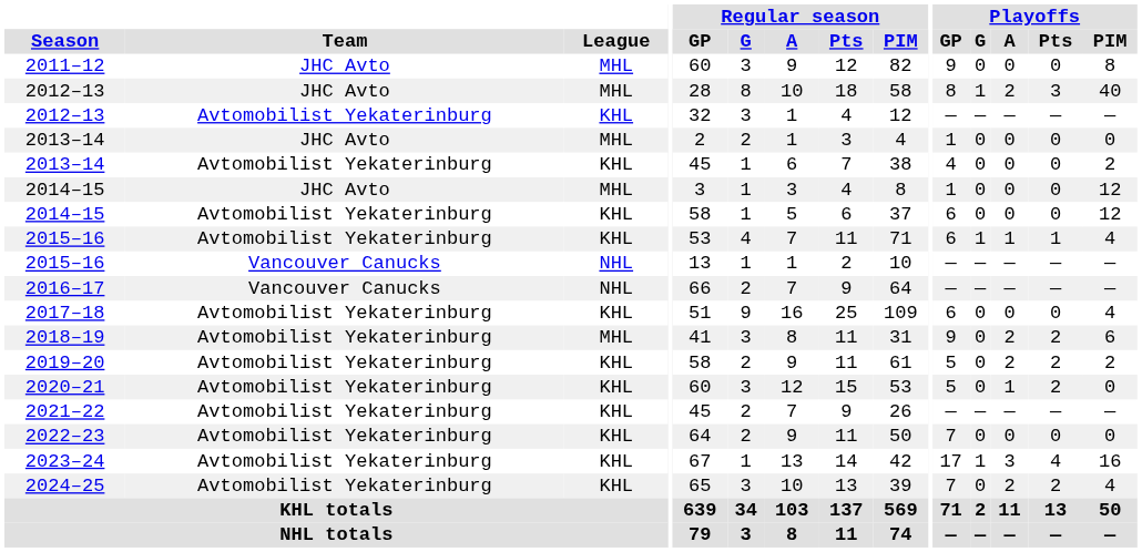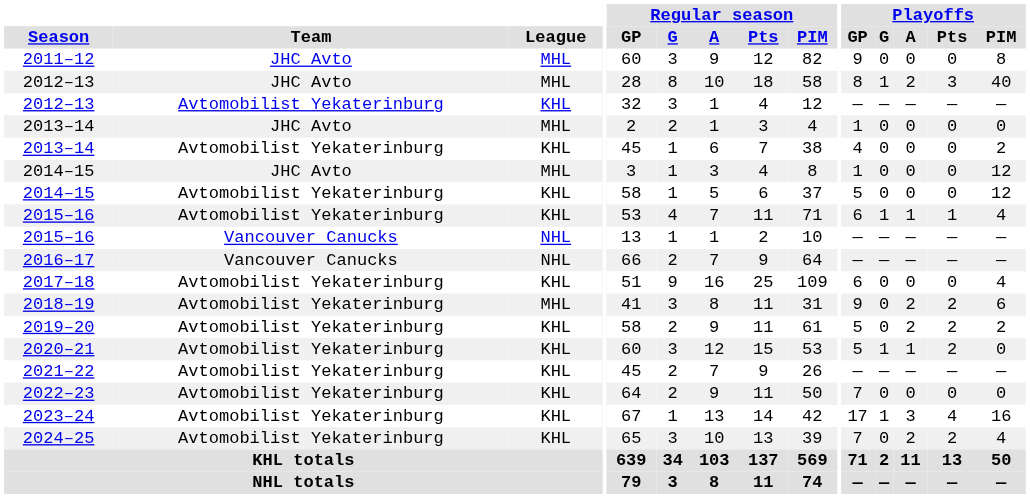2014–15 / Avtomobilist Yekaterinburg | Playoffs / GP: 6 -> 5
2020–21 | Playoffs / G: 0 -> 1
